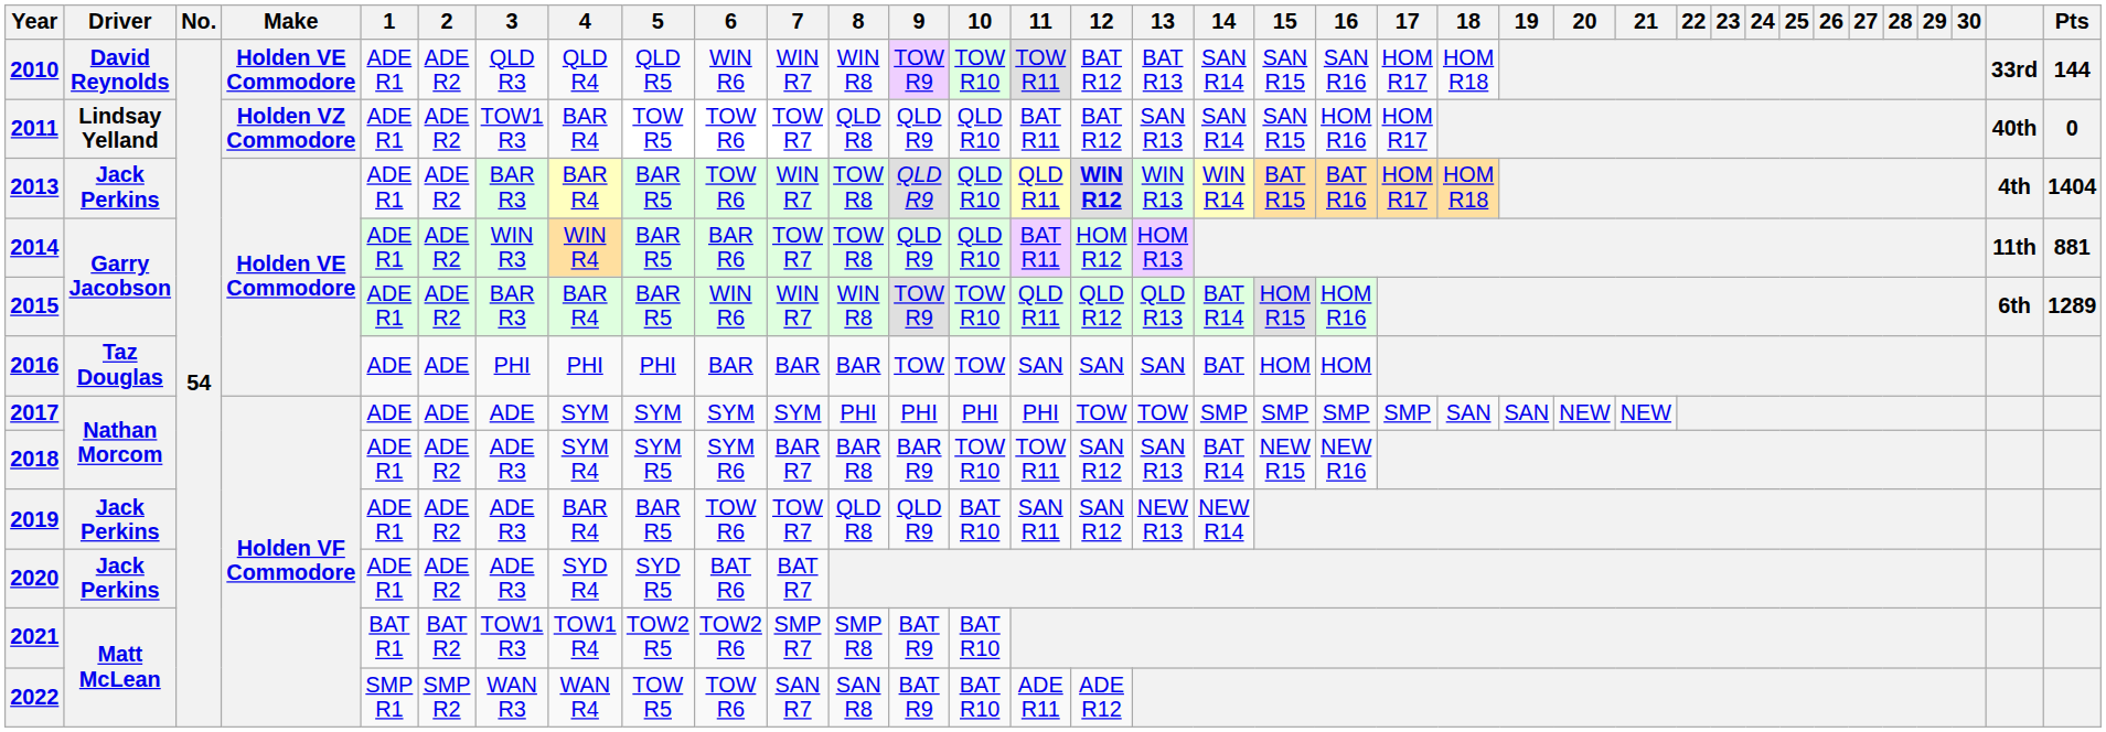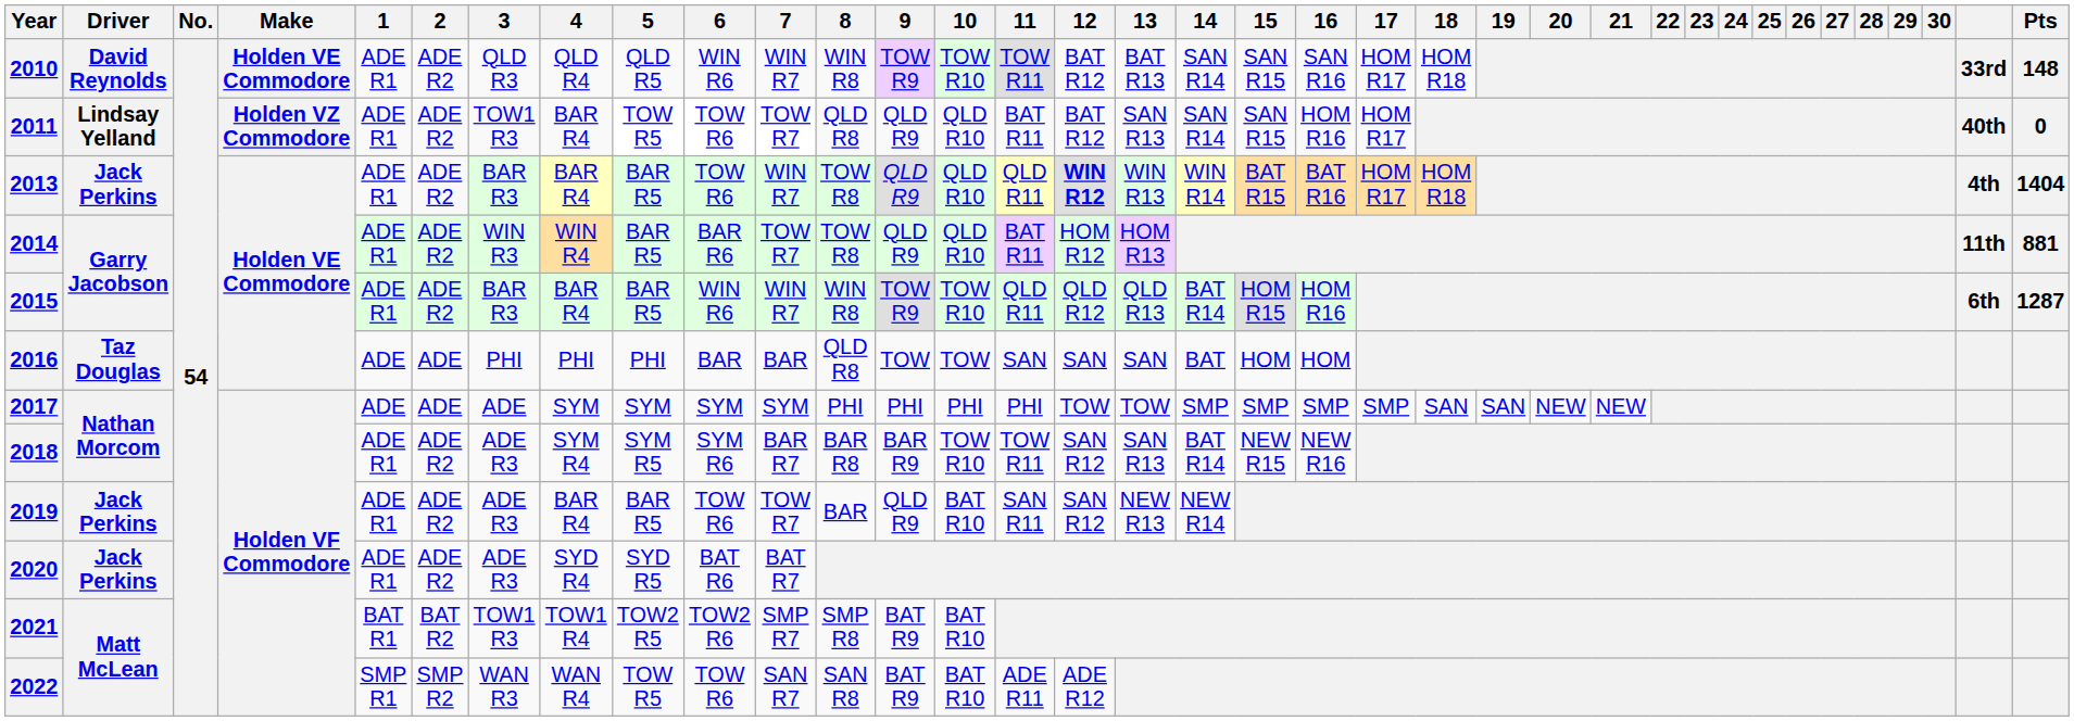2010 | Pts: 144 -> 148
2015 | Pts: 1289 -> 1287
2016 | 8: BAR -> QLD R8
2019 | 8: QLD R8 -> BAR
